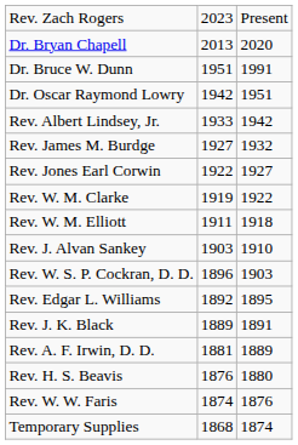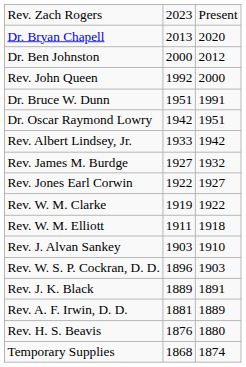+ row: Dr. Ben Johnston | 2000 | 2012
+ row: Rev. John Queen | 1992 | 2000
- row: Rev. Edgar L. Williams | 1892 | 1895
- row: Rev. W. W. Faris | 1874 | 1876
